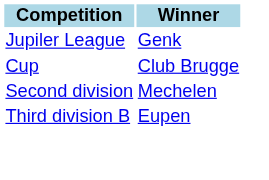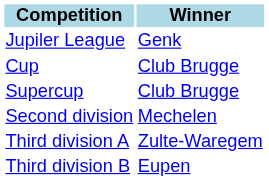+ row: Supercup | Club Brugge
+ row: Third division A | Zulte-Waregem
